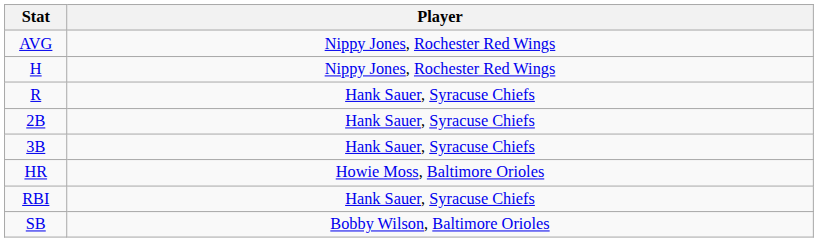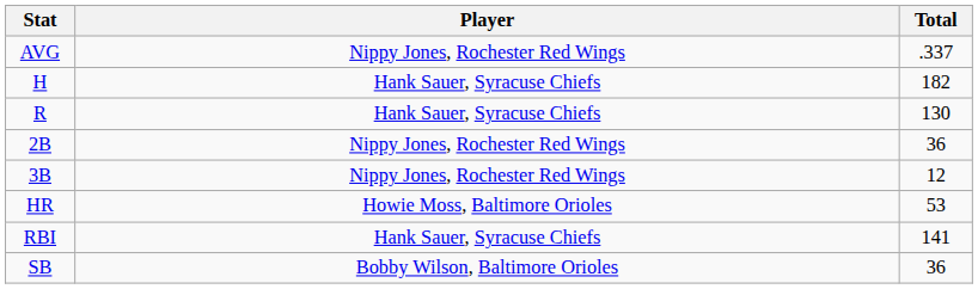+ column: Total | .337 | 182 | 130 | 36 | 12 | 53 | 141 | 36
H | Player: Nippy Jones, Rochester Red Wings -> Hank Sauer, Syracuse Chiefs
2B | Player: Hank Sauer, Syracuse Chiefs -> Nippy Jones, Rochester Red Wings
3B | Player: Hank Sauer, Syracuse Chiefs -> Nippy Jones, Rochester Red Wings
